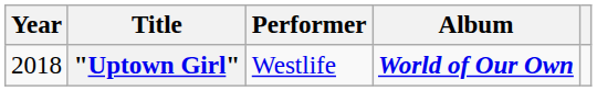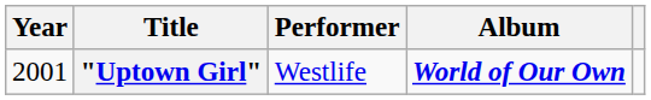"Uptown Girl" | Year: 2018 -> 2001
